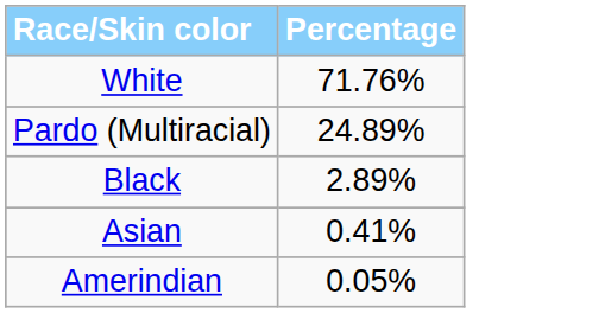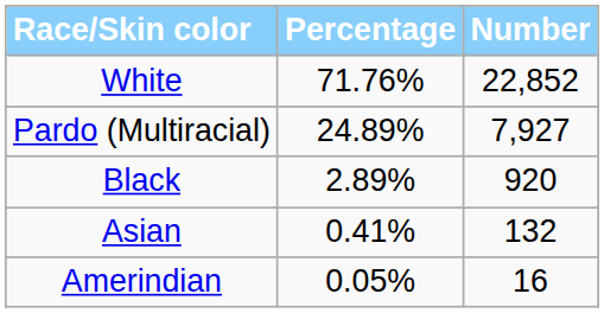+ column: Number | 22,852 | 7,927 | 920 | 132 | 16
